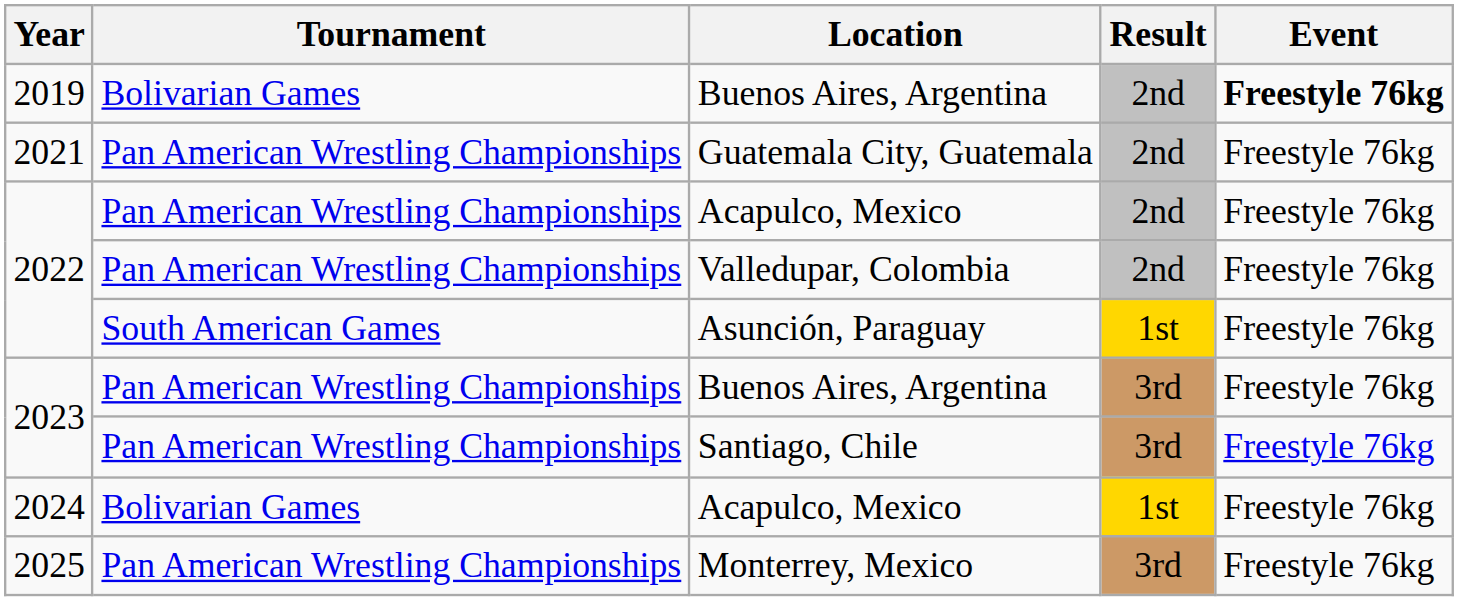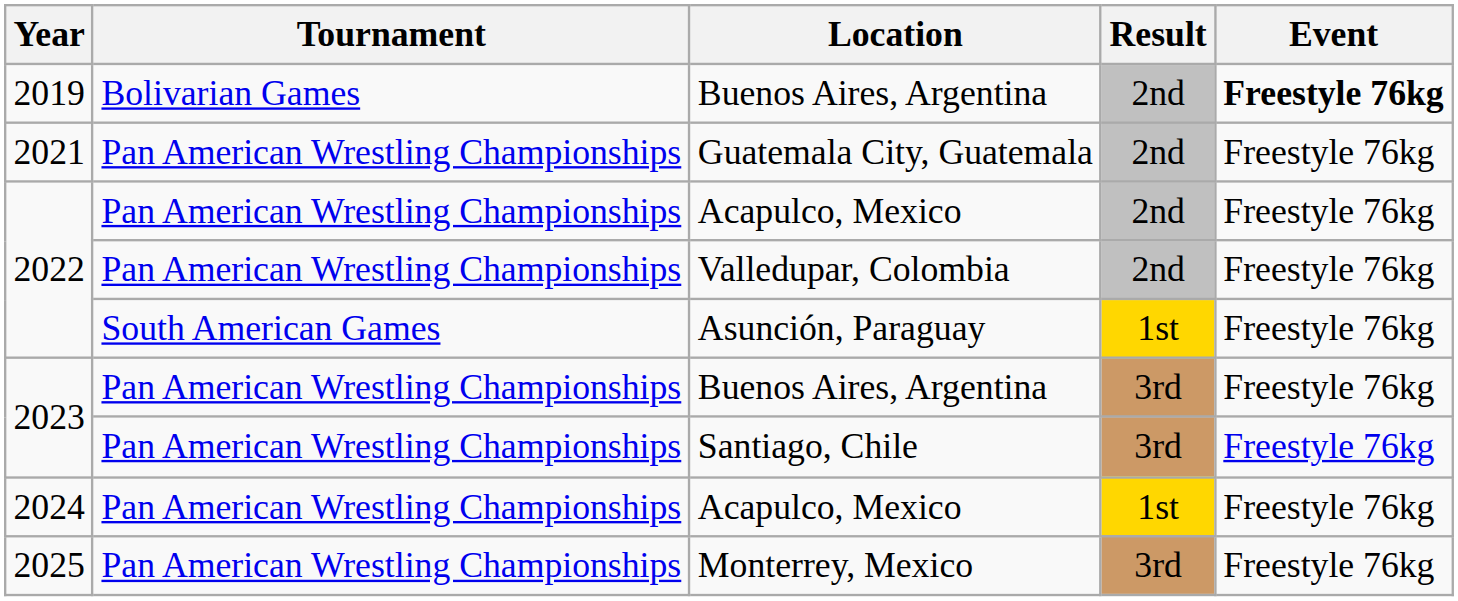2024 / Acapulco, Mexico | Tournament: Bolivarian Games -> Pan American Wrestling Championships
